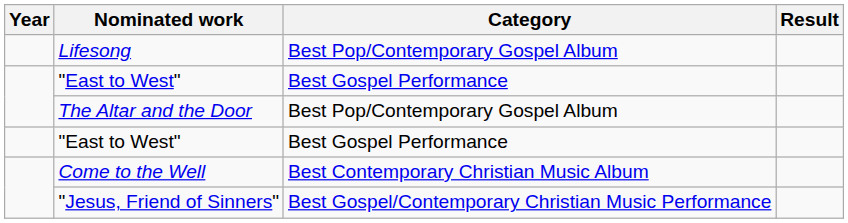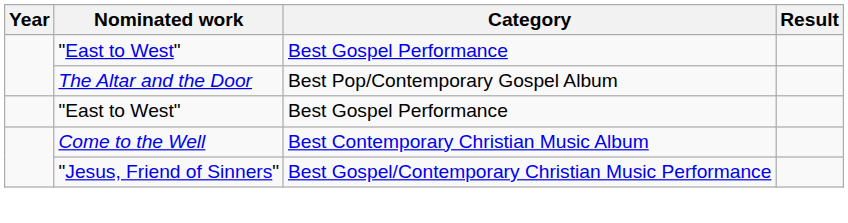- row: Lifesong | Best Pop/Contemporary Gospel Album
